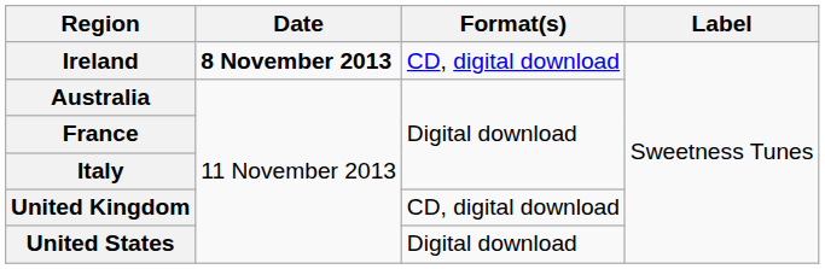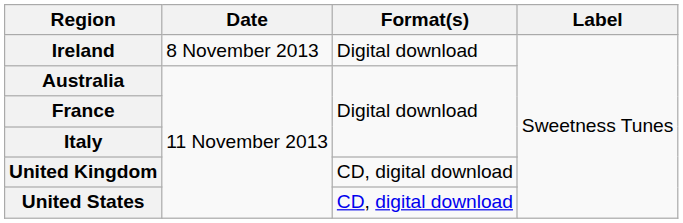Ireland | Date: bold -> normal
Ireland | Format(s): CD, digital download -> Digital download
United States | Format(s): Digital download -> CD, digital download
